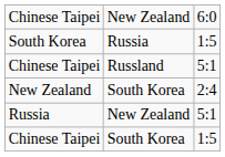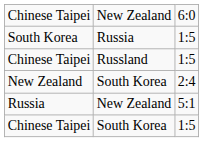Chinese Taipei / Russland | column 3: 5:1 -> 1:5
